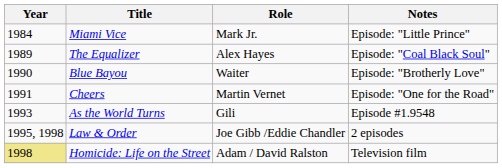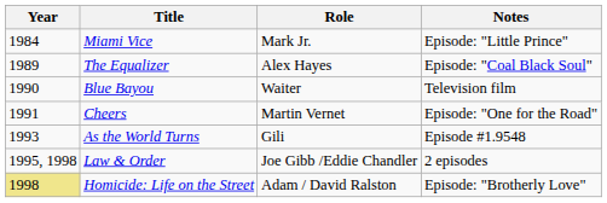Blue Bayou | Notes: Episode: "Brotherly Love" -> Television film
Homicide: Life on the Street | Notes: Television film -> Episode: "Brotherly Love"
